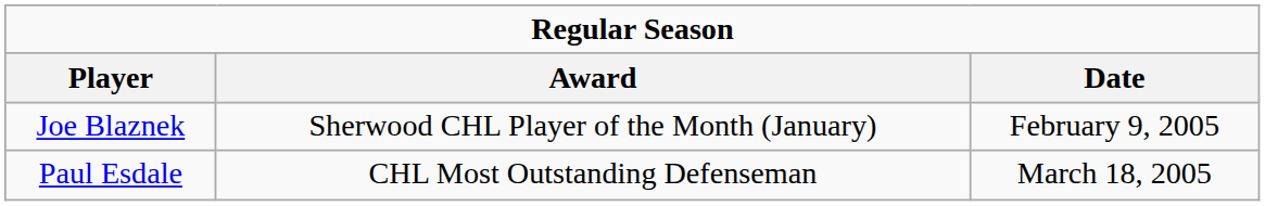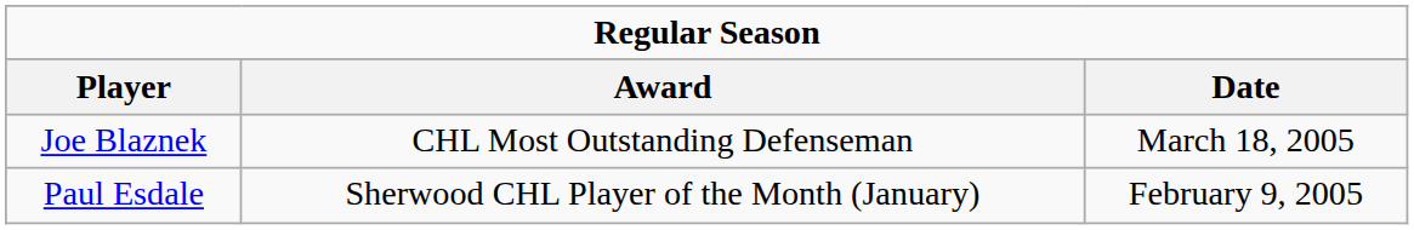Joe Blaznek | Award: Sherwood CHL Player of the Month (January) -> CHL Most Outstanding Defenseman
Joe Blaznek | Date: February 9, 2005 -> March 18, 2005
Paul Esdale | Award: CHL Most Outstanding Defenseman -> Sherwood CHL Player of the Month (January)
Paul Esdale | Date: March 18, 2005 -> February 9, 2005
